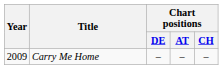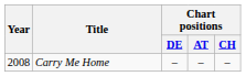Carry Me Home | Year: 2009 -> 2008
